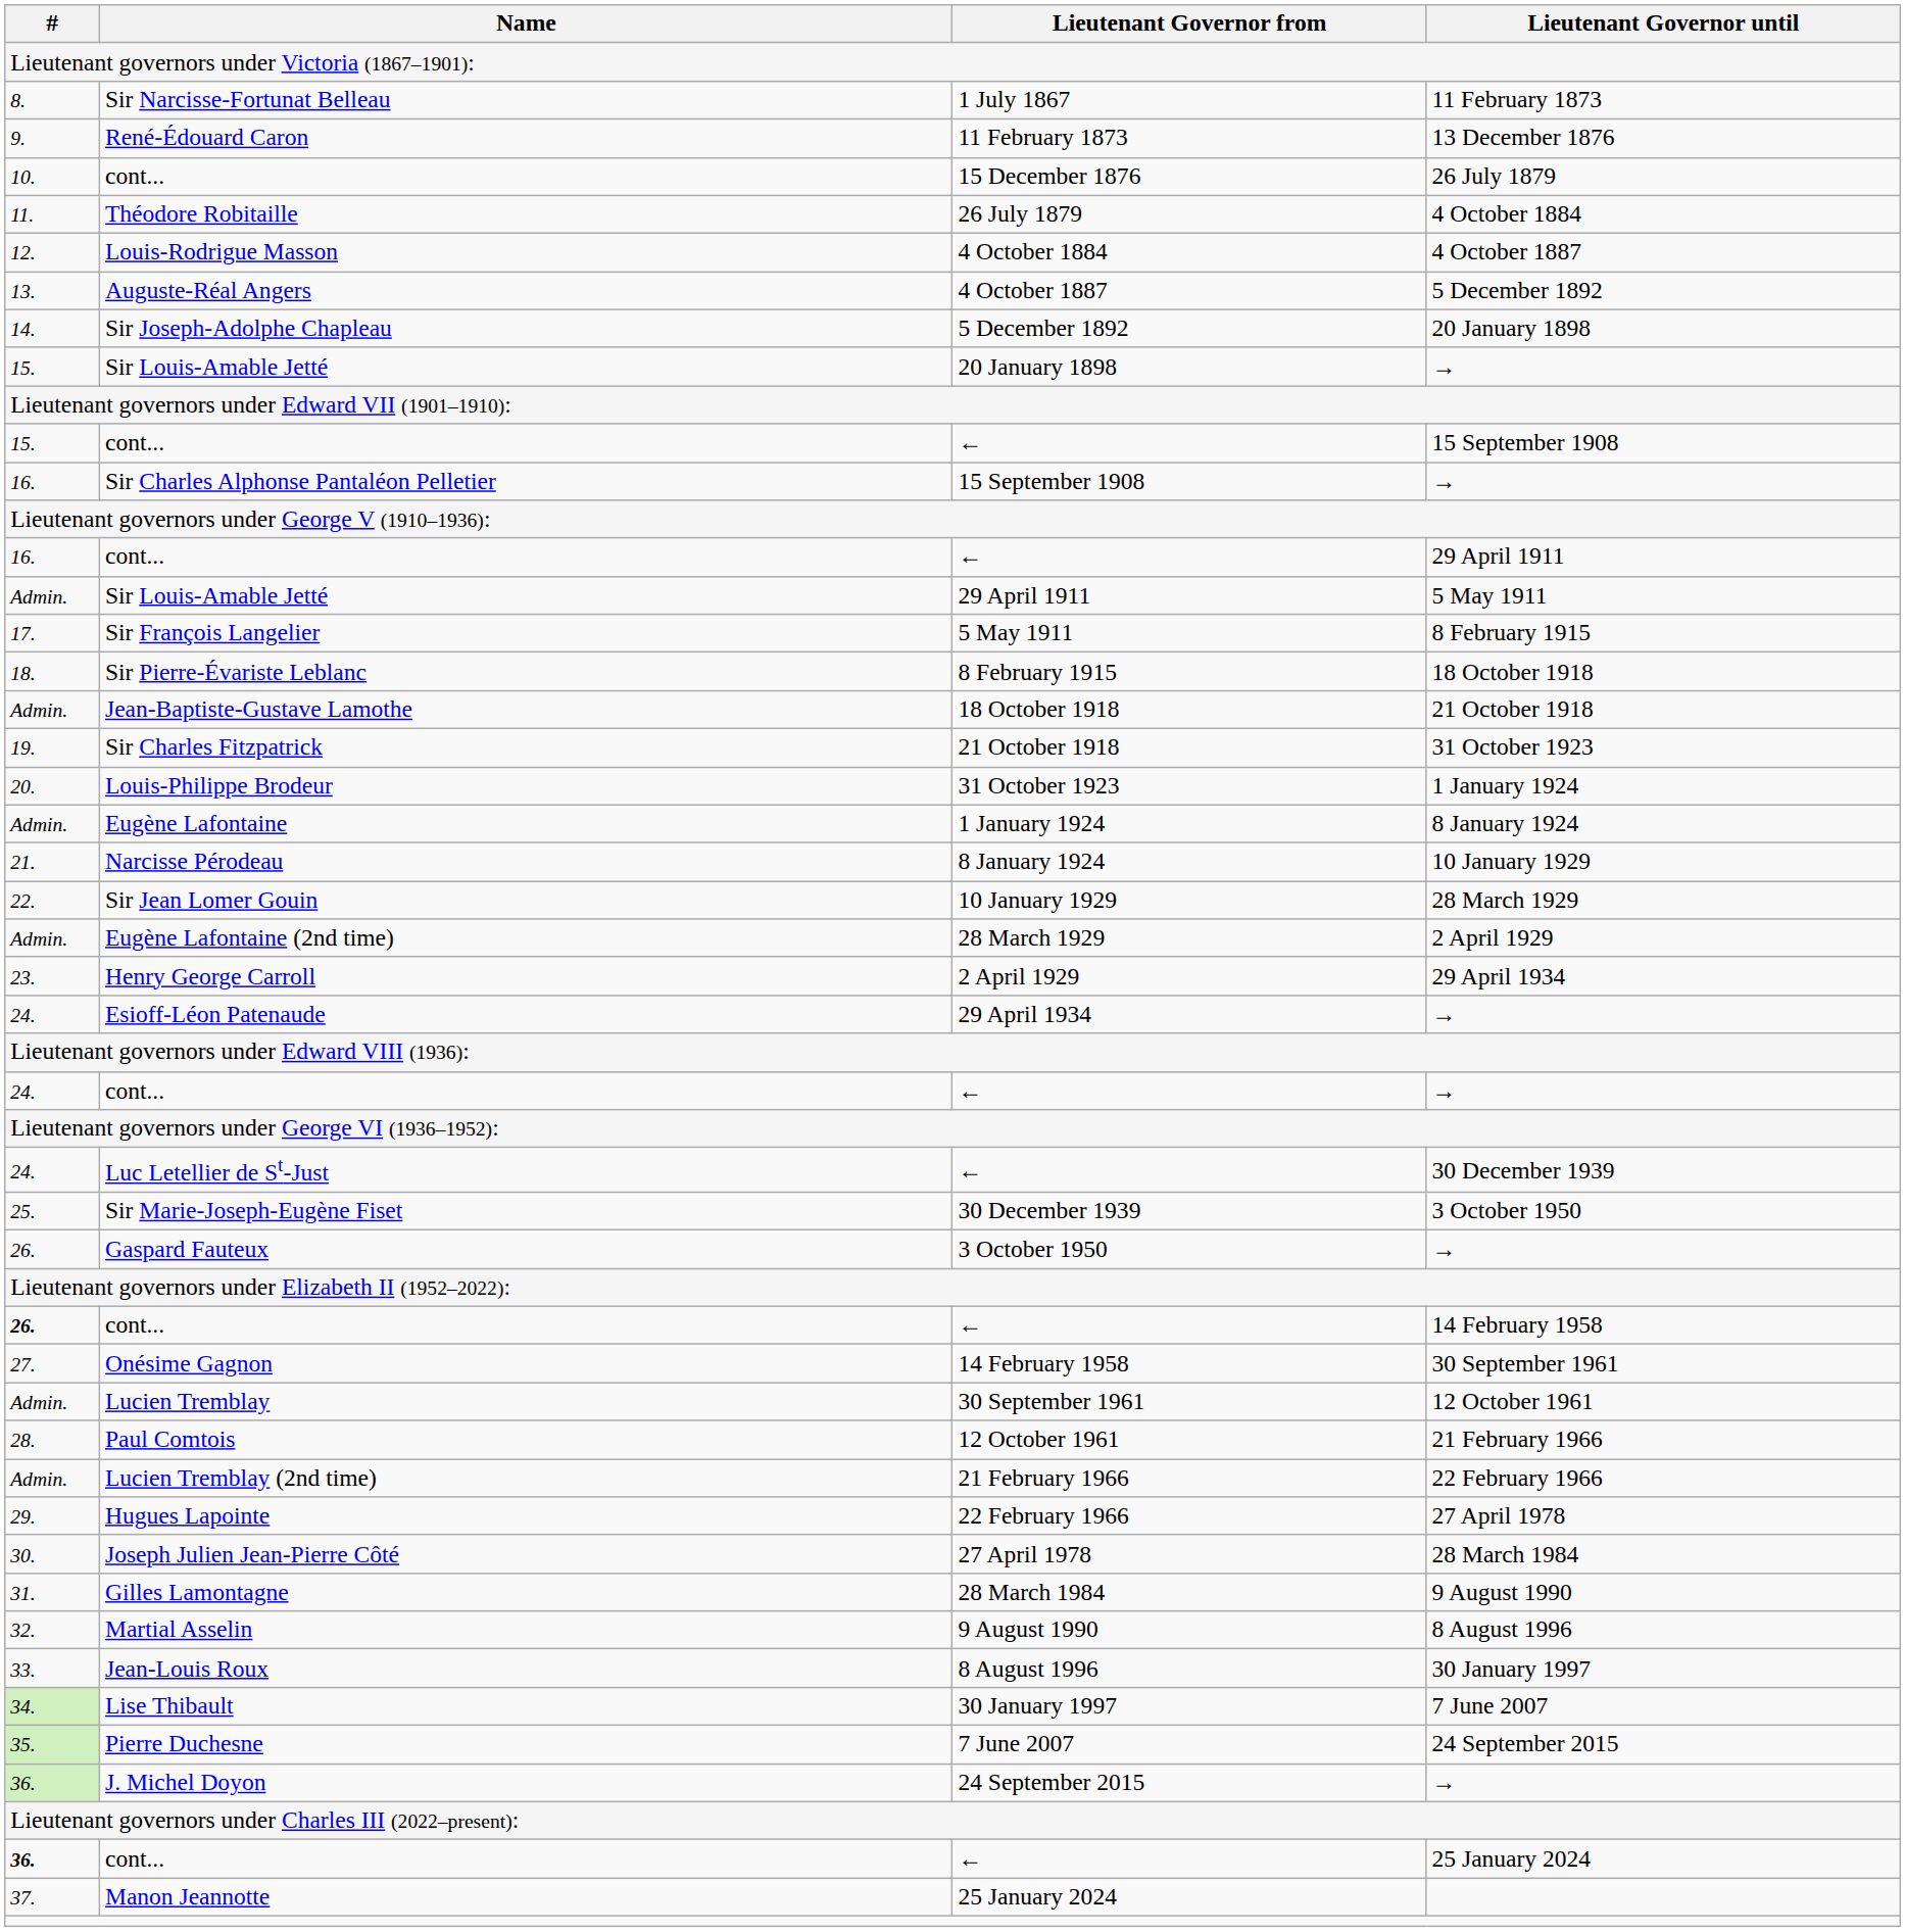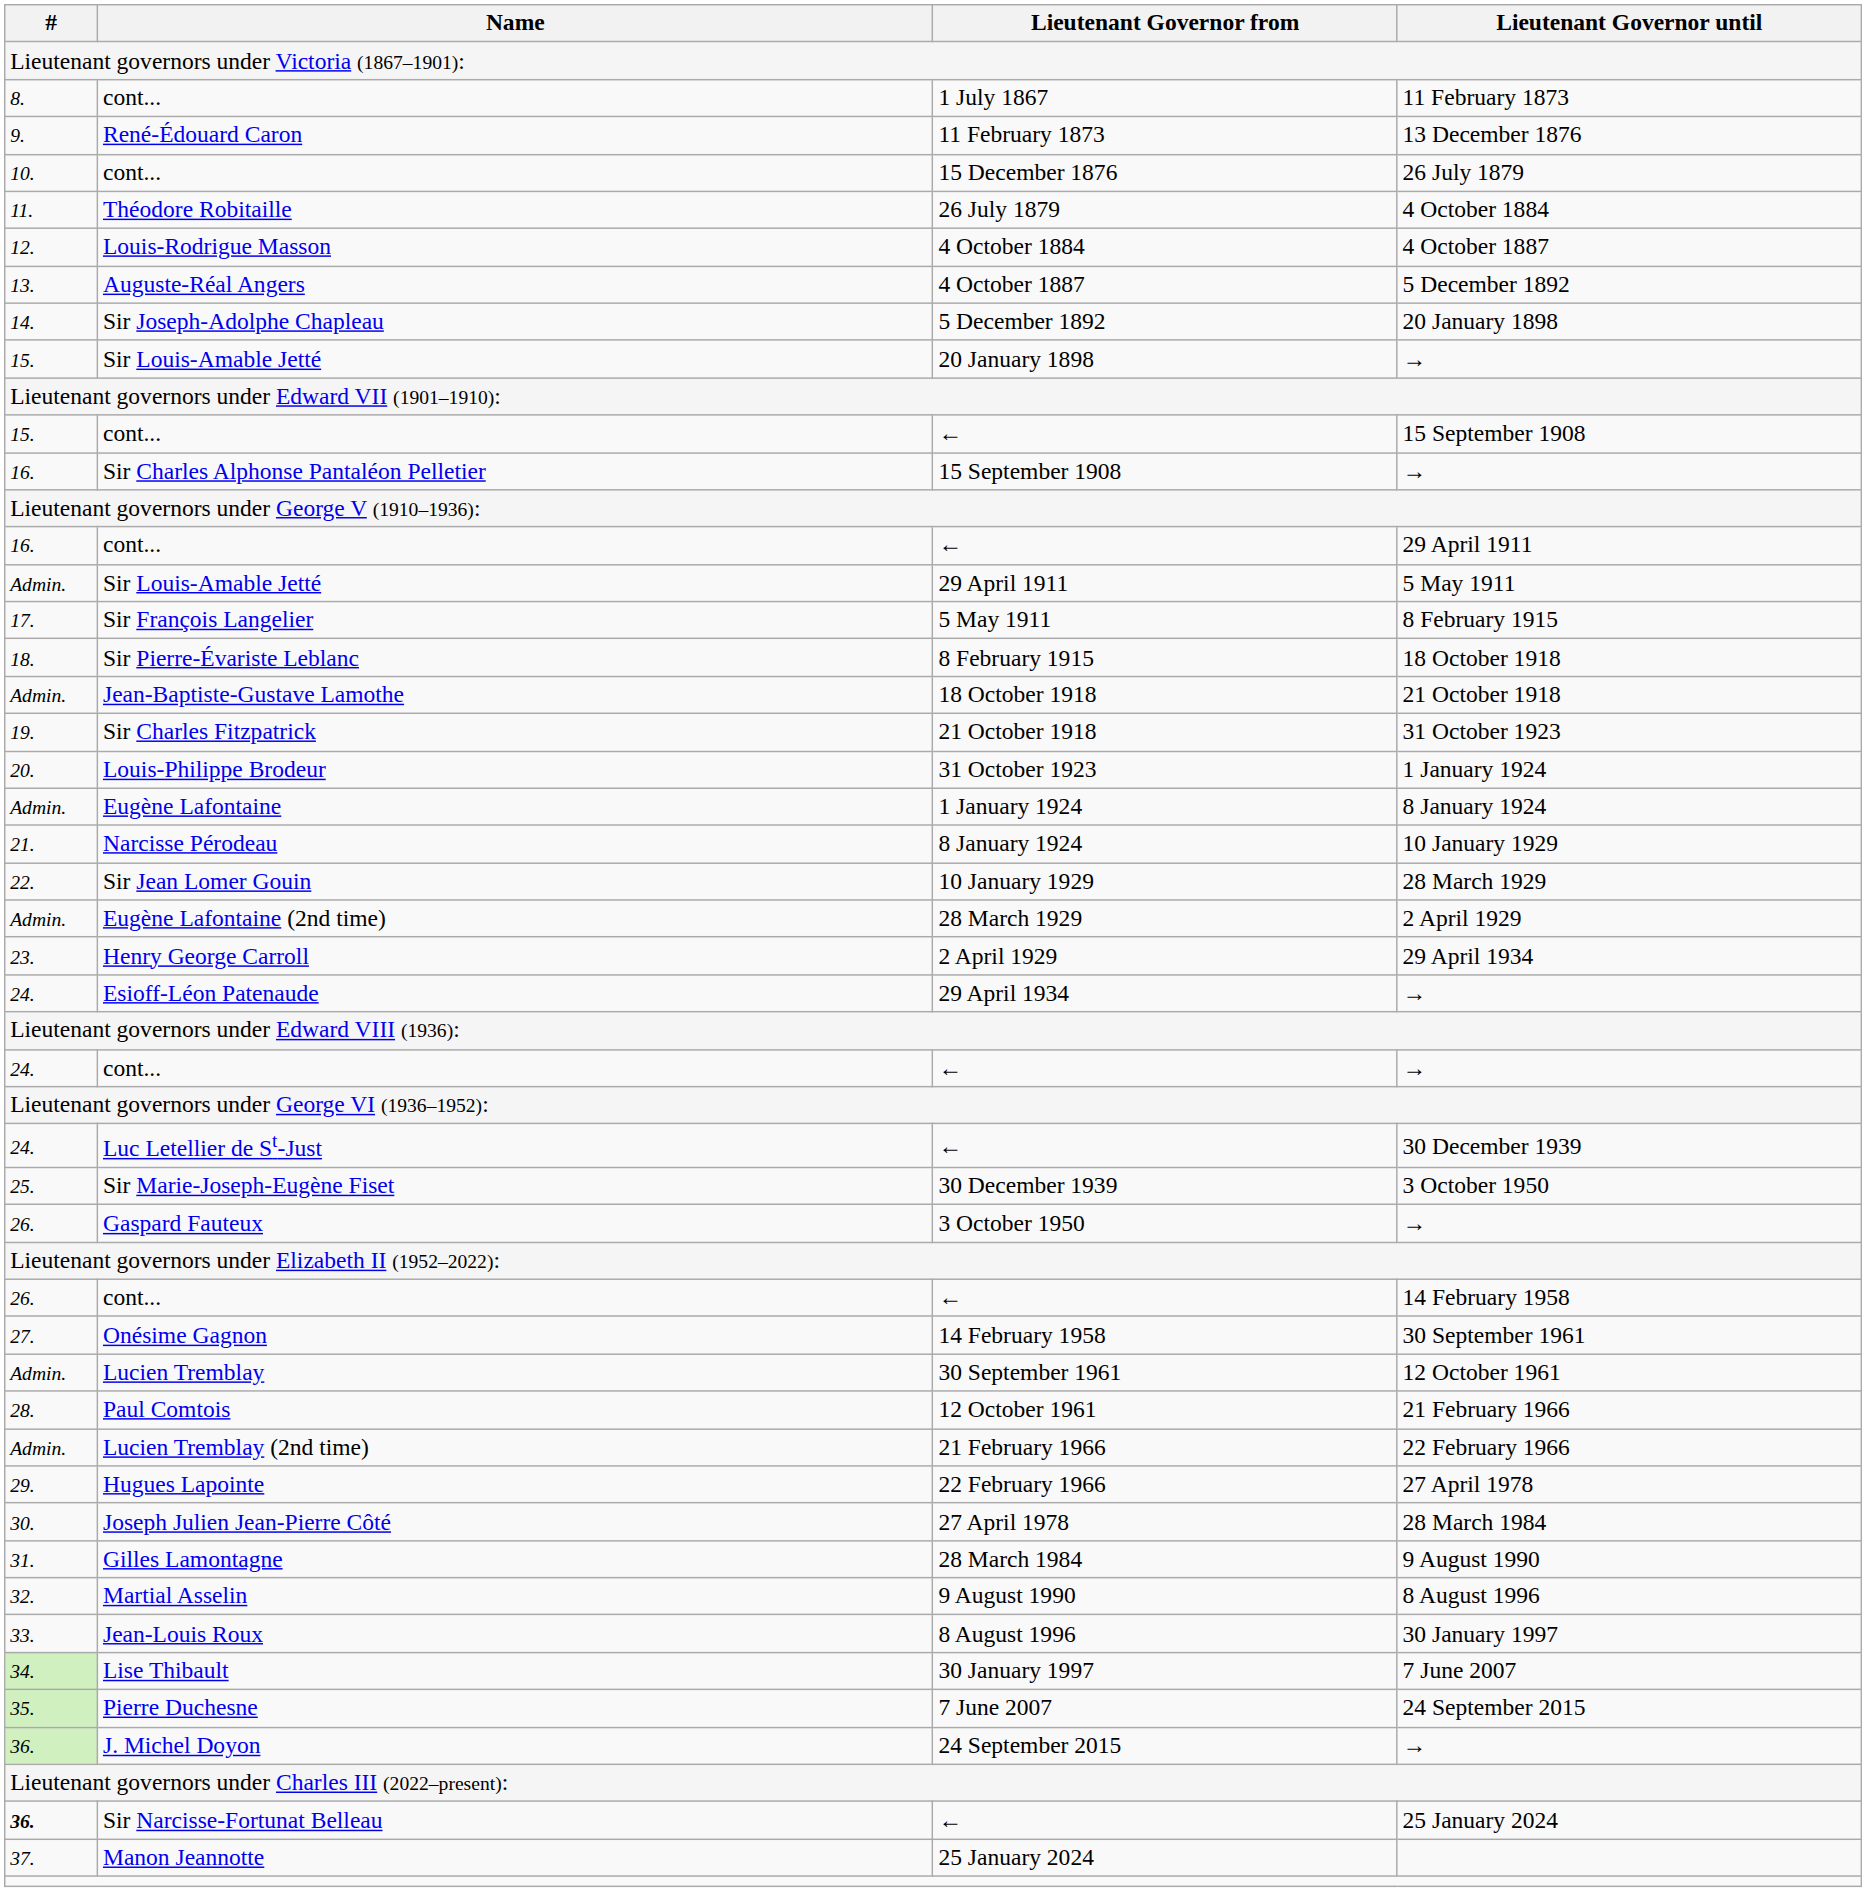1 July 1867 | Name: Sir Narcisse-Fortunat Belleau -> cont...
← / 14 February 1958 | #: bold -> normal
← / 25 January 2024 | Name: cont... -> Sir Narcisse-Fortunat Belleau
